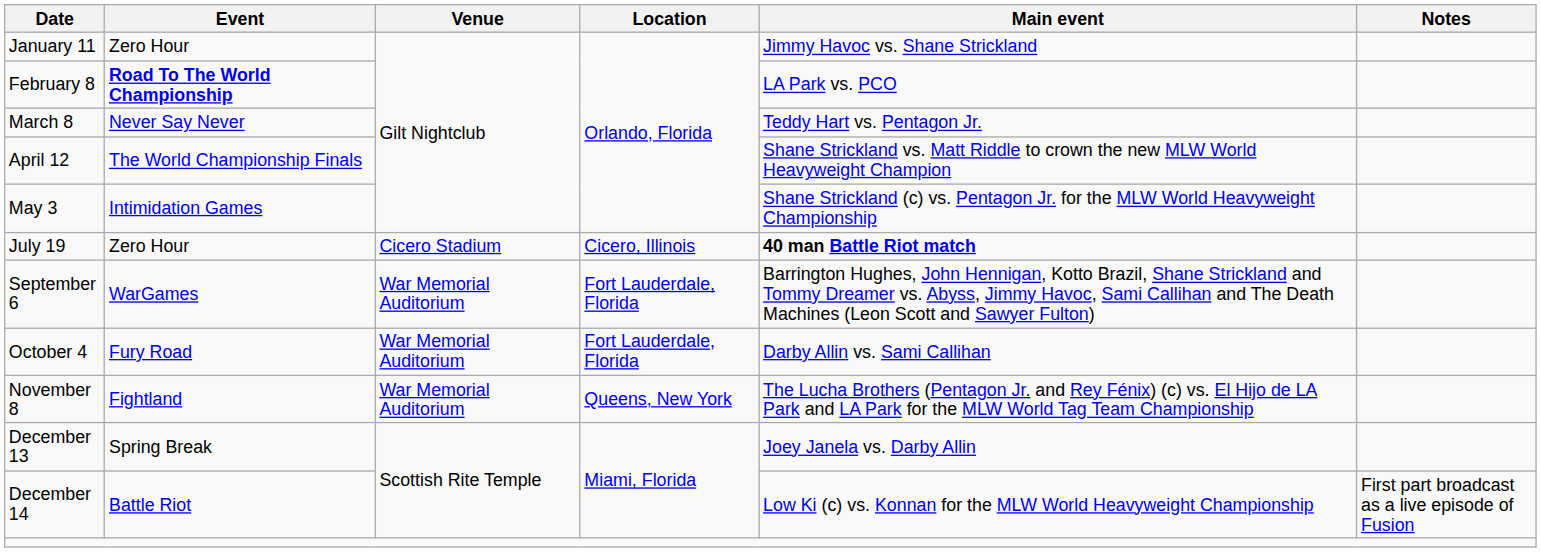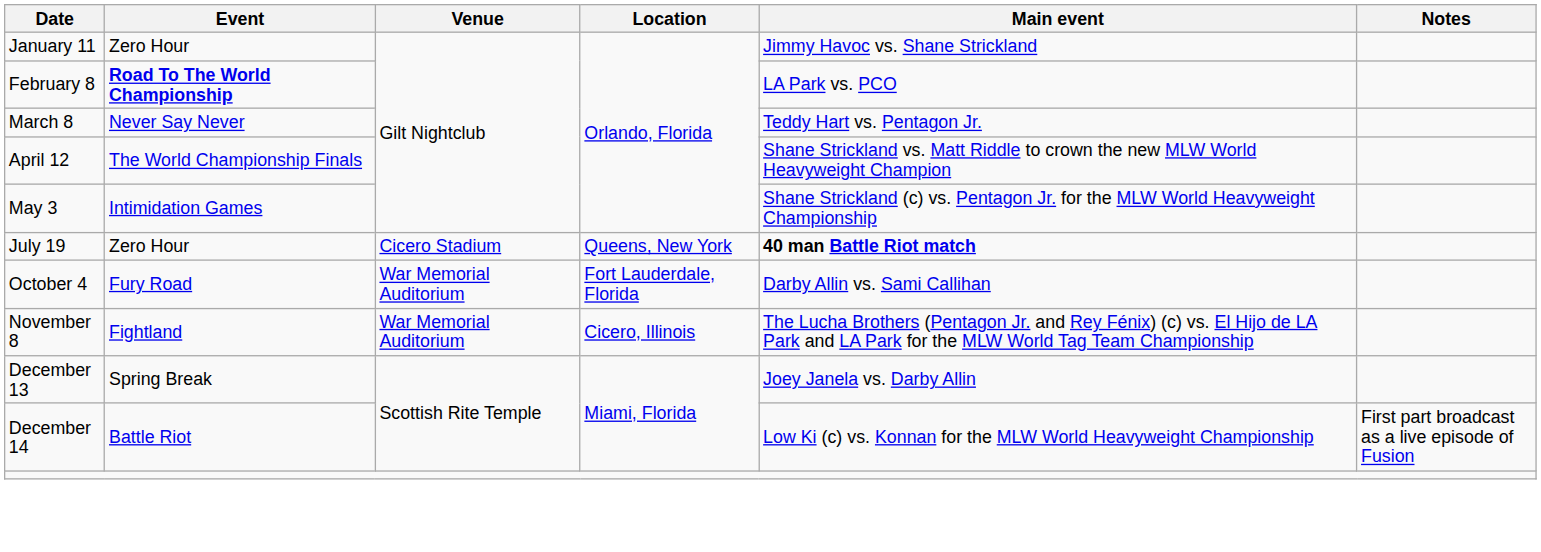July 19 | Location: Cicero, Illinois -> Queens, New York
- row: September 6 | WarGames | War Memorial Auditorium | Fort Lauderdale, Florida | Barrington Hughes, John Hennigan, Kotto Brazil, Shane Strickland and Tommy Dreamer vs. Abyss, Jimmy Havoc, Sami Callihan and The Death Machines (Leon Scott and Sawyer Fulton)
November 8 | Location: Queens, New York -> Cicero, Illinois
